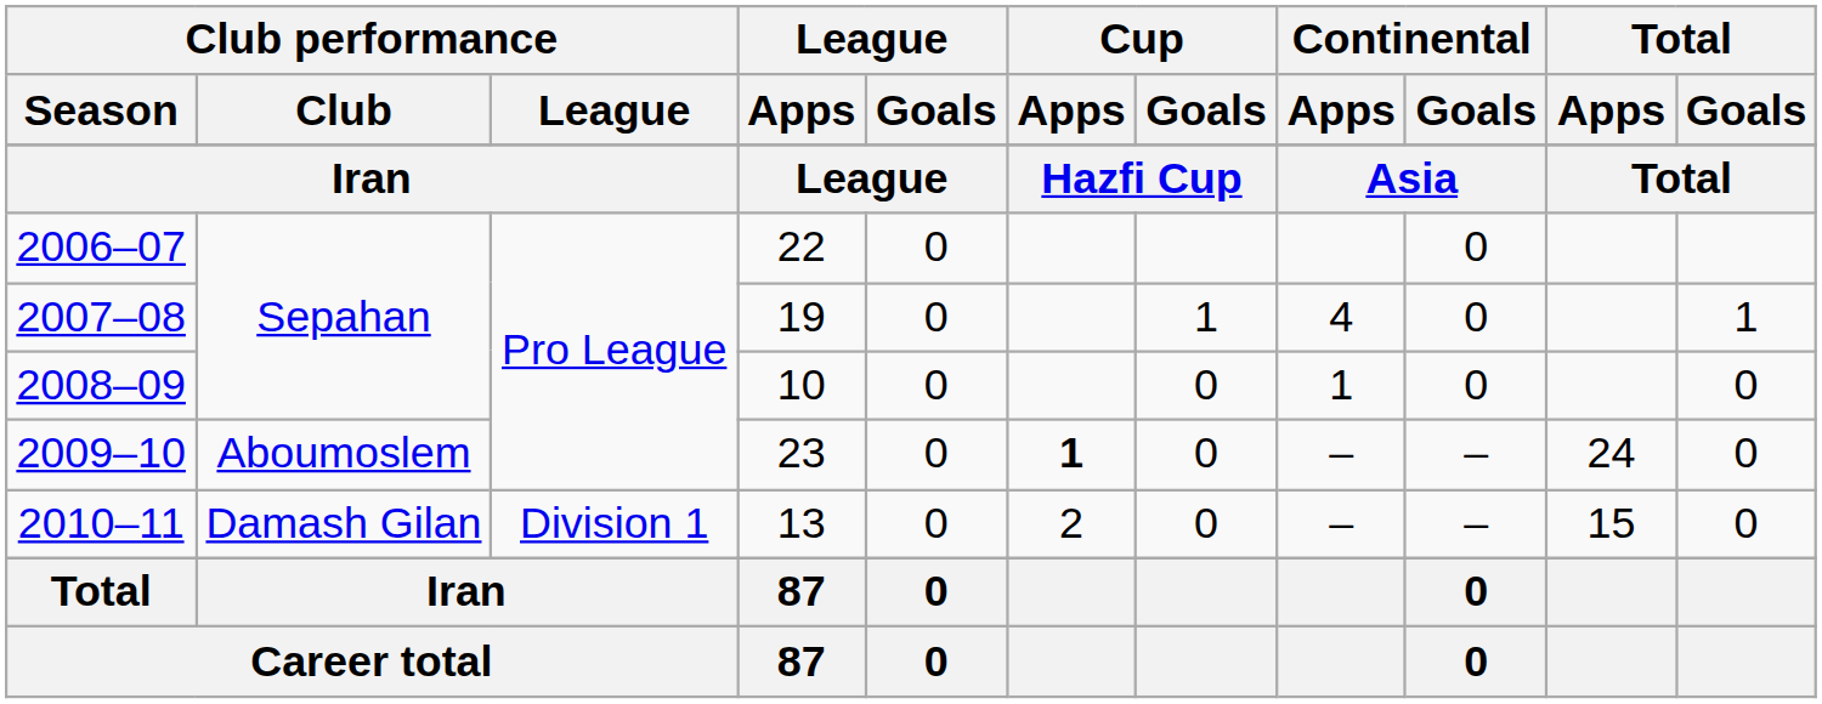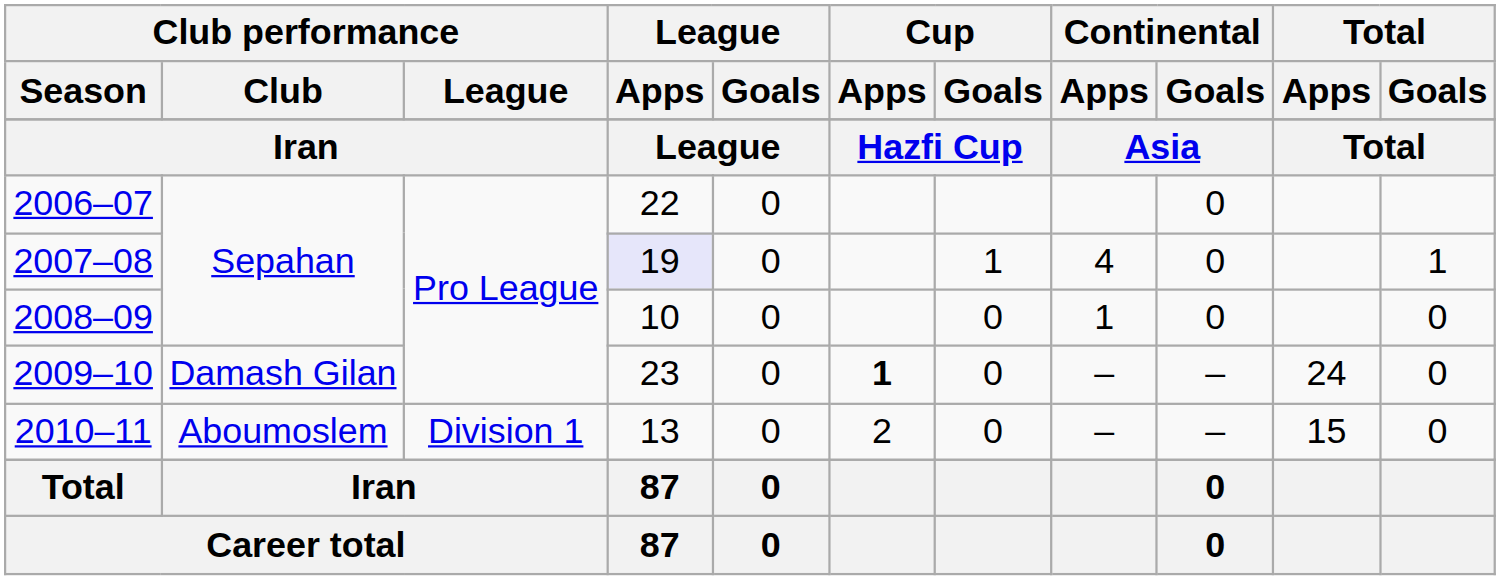2007–08 | League / Apps: no background -> lavender background
2009–10 | Club performance / Club: Aboumoslem -> Damash Gilan
2010–11 | Club performance / Club: Damash Gilan -> Aboumoslem
